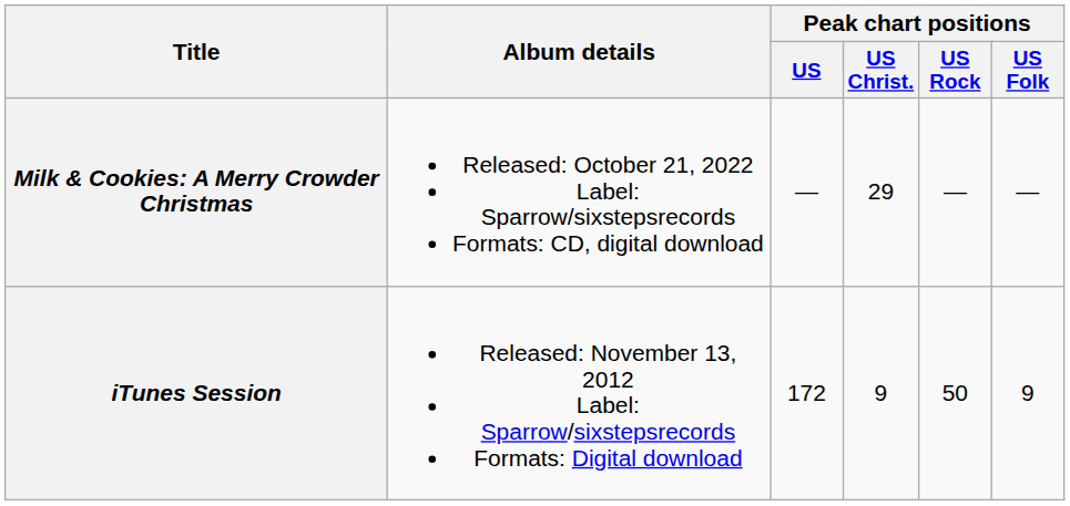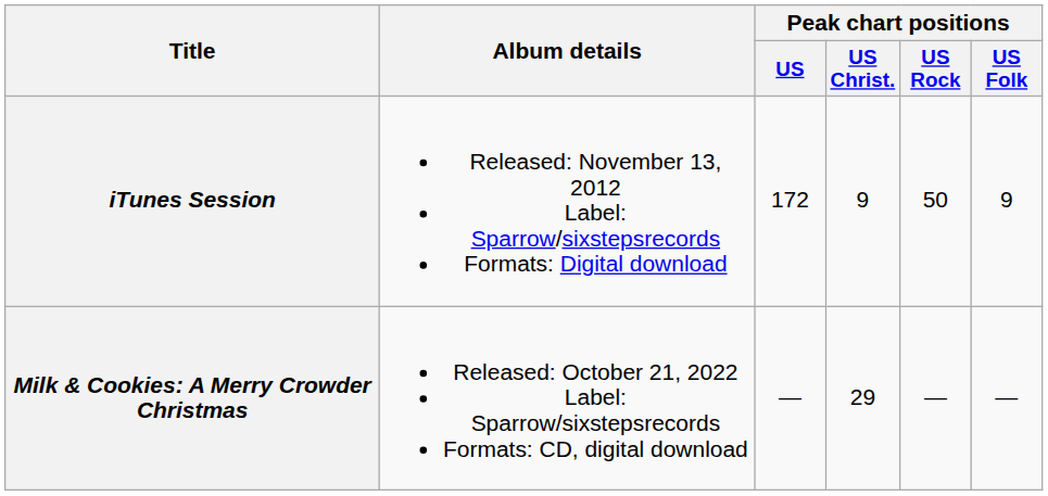rows swapped: iTunes Session <-> Milk & Cookies: A Merry Crowder Christmas
